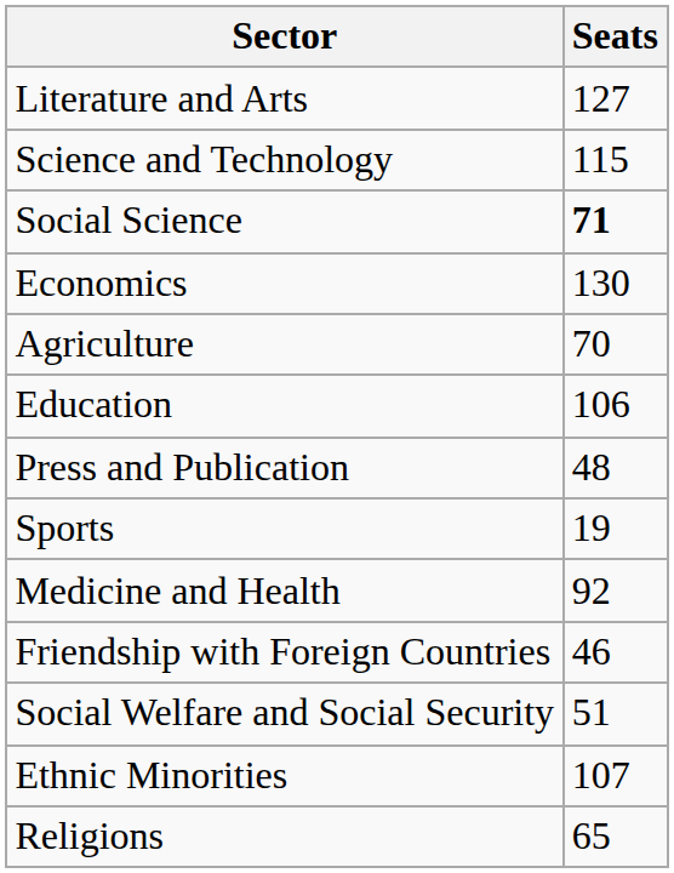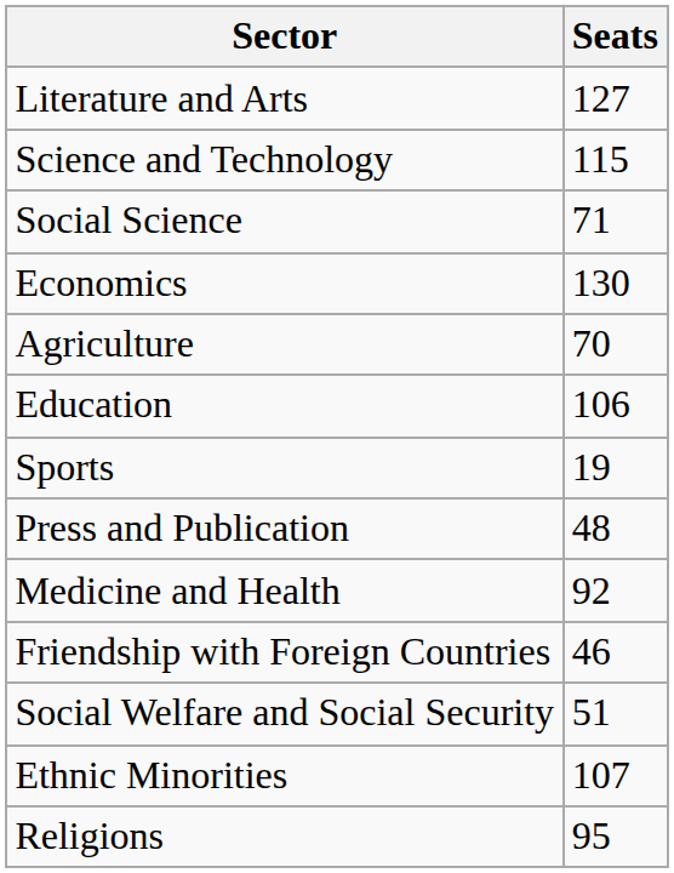Social Science | Seats: bold -> normal
rows swapped: Sports <-> Press and Publication
Religions | Seats: 65 -> 95
